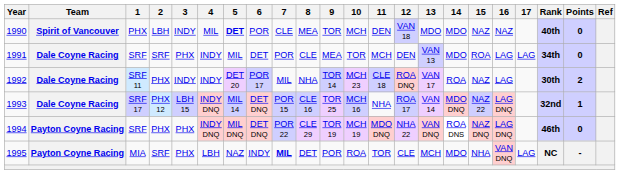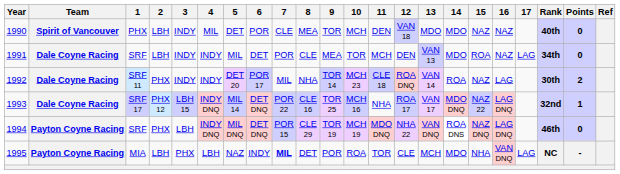1990 | 5: bold -> normal
1991 | 2: SRF -> LBH
1991 | 3: PHX -> INDY
1991 | 16: LAG -> NAZ
1992 | 13: VAN 17 -> VAN 14
1993 | 7: POR 15 -> POR 22
1993 | 13: VAN 14 -> VAN 17
1994 | 3: PHX -> LBH
1994 | 7: POR 22 -> POR 15
1995 | 2: SRF -> LBH
